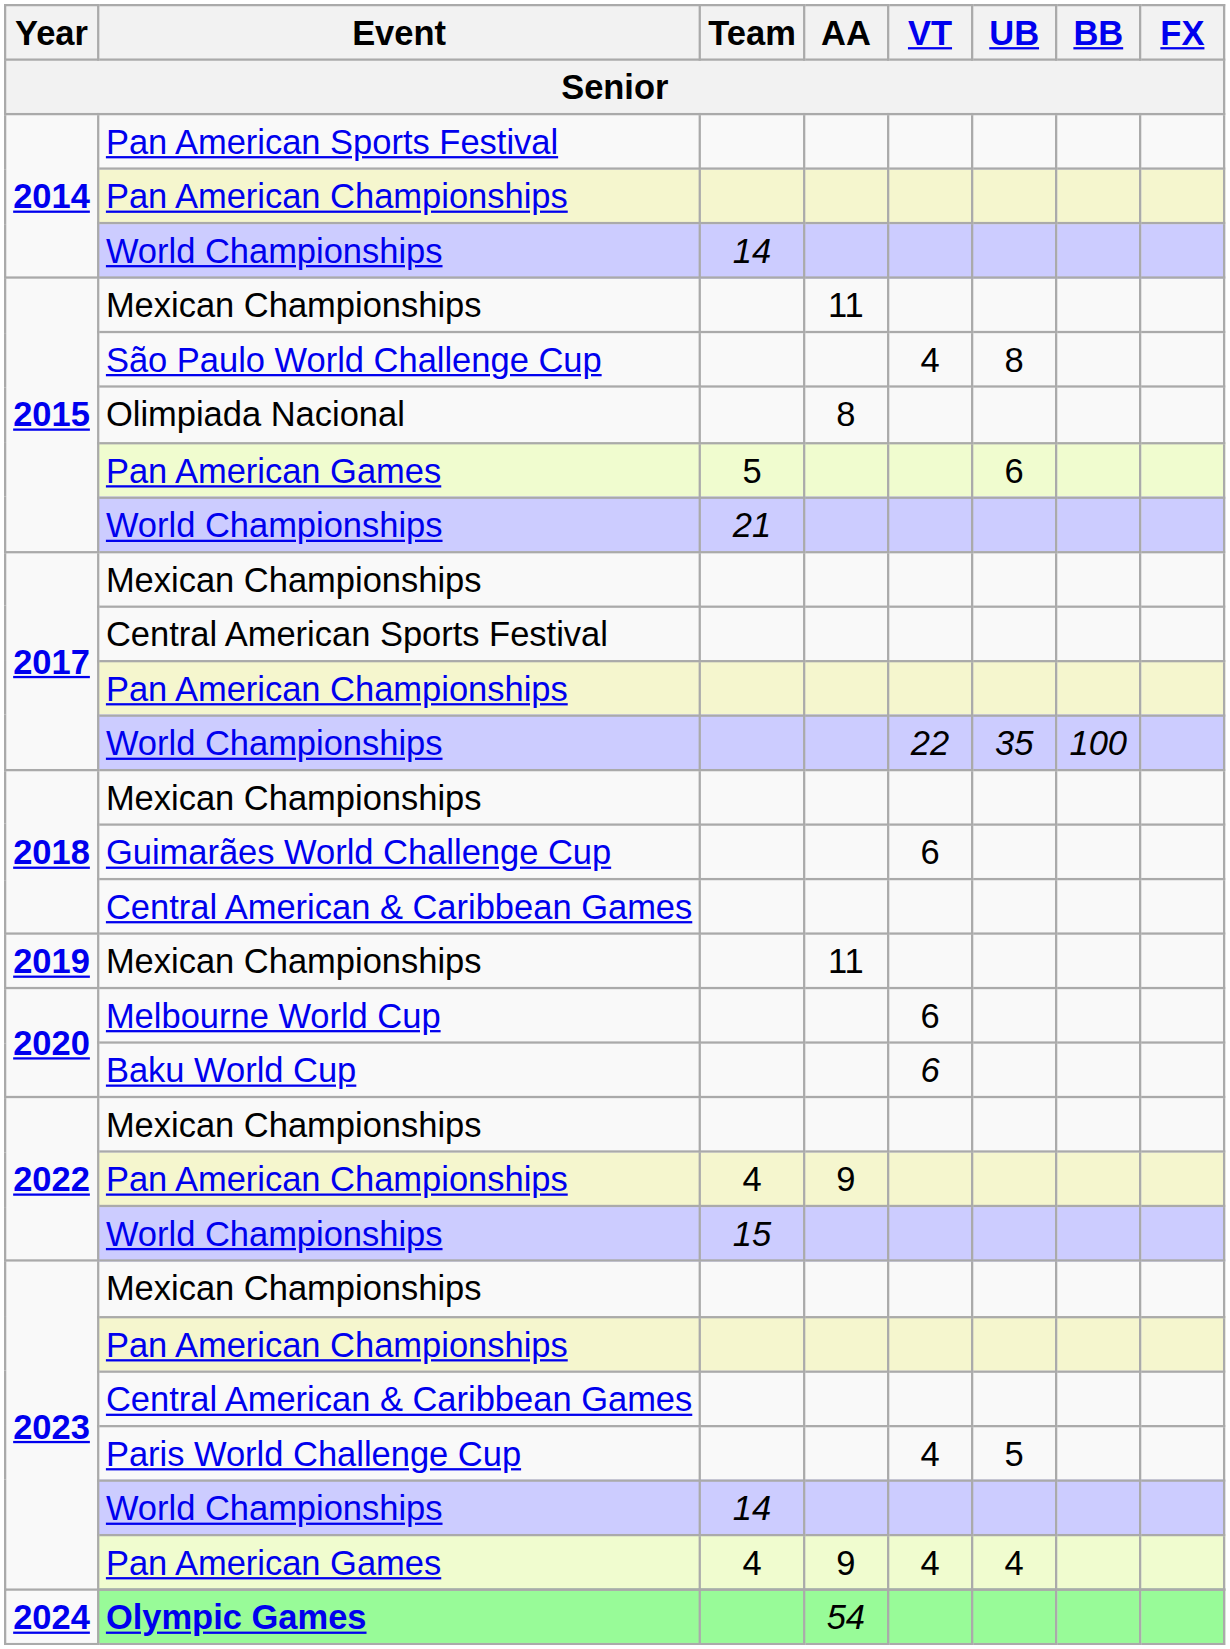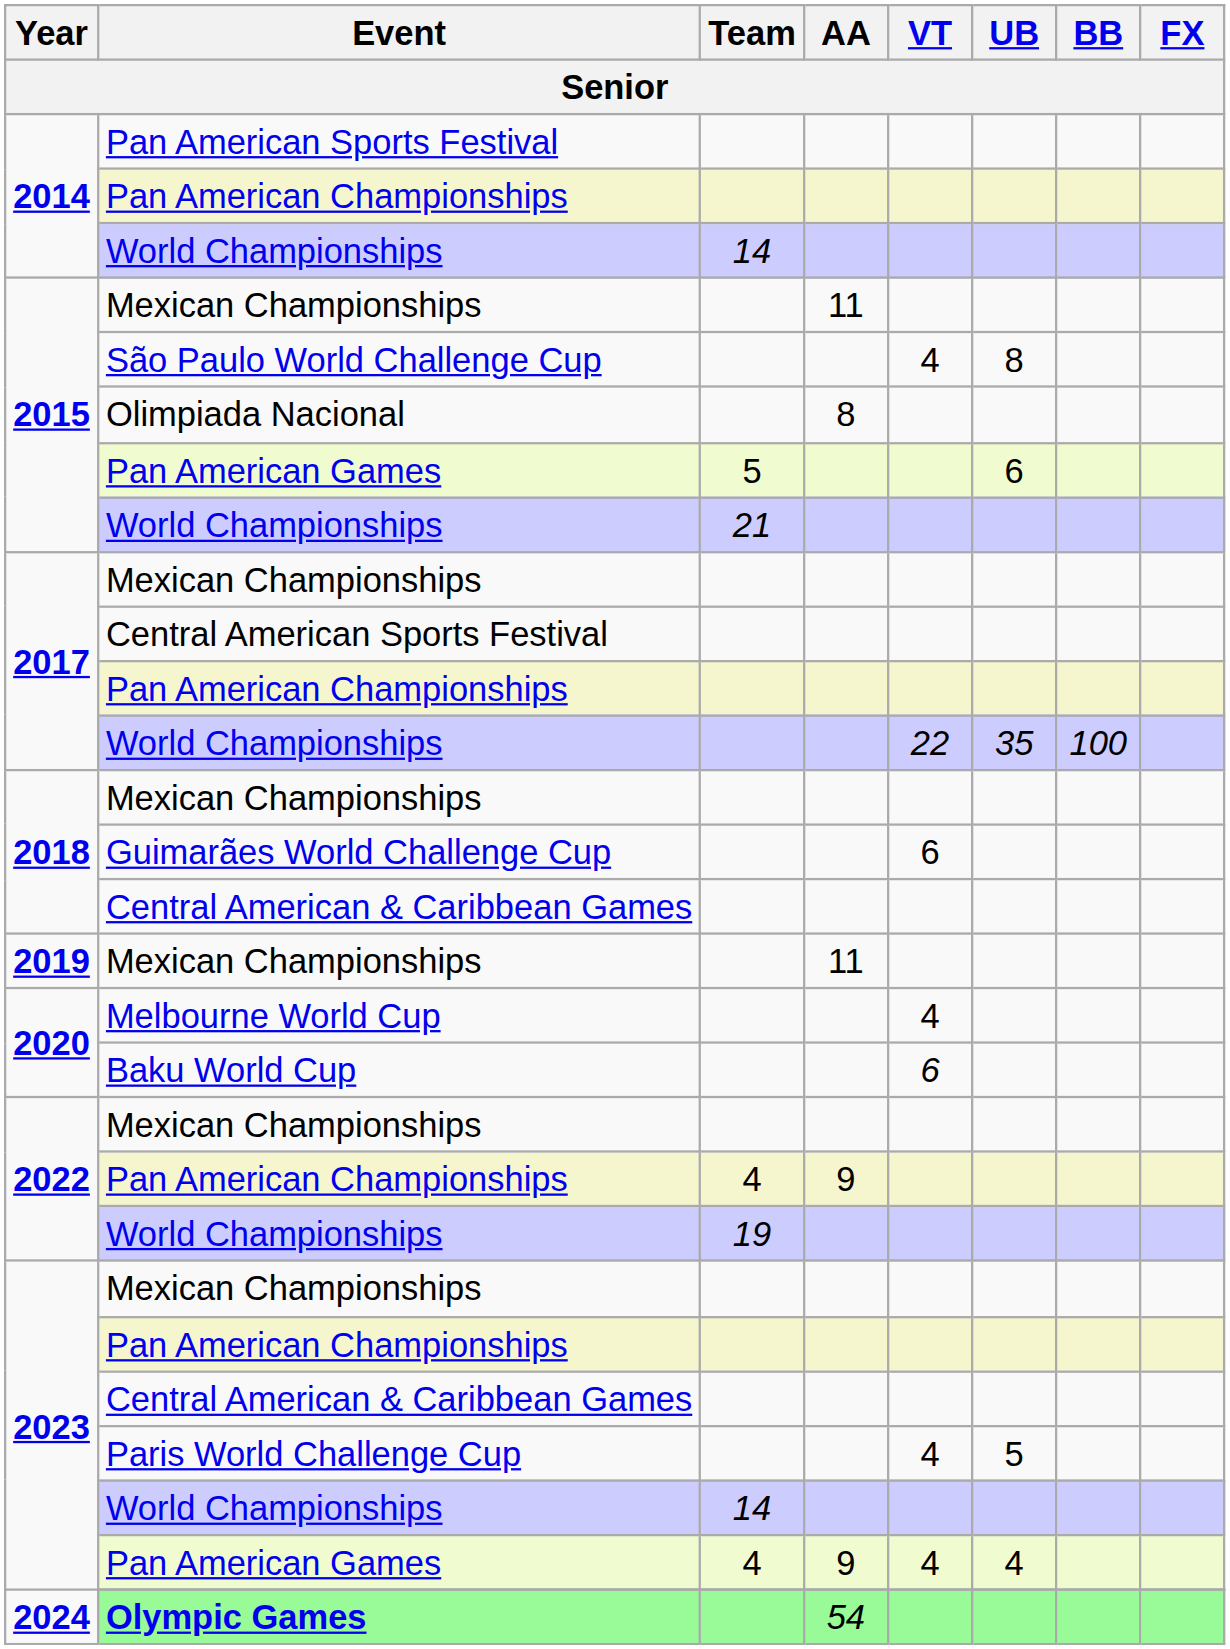Melbourne World Cup | VT: 6 -> 4
2022 / World Championships | Team: 15 -> 19
